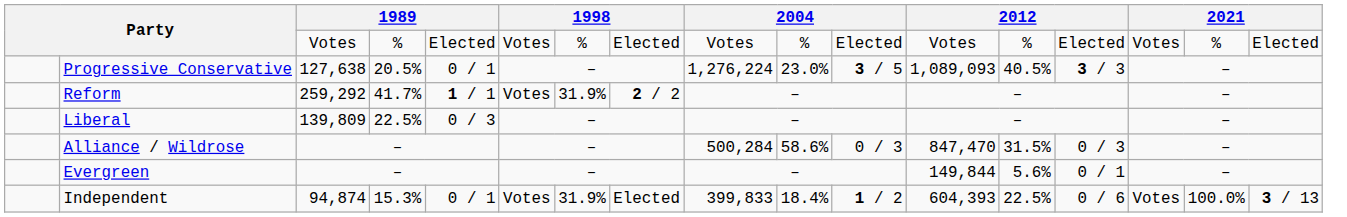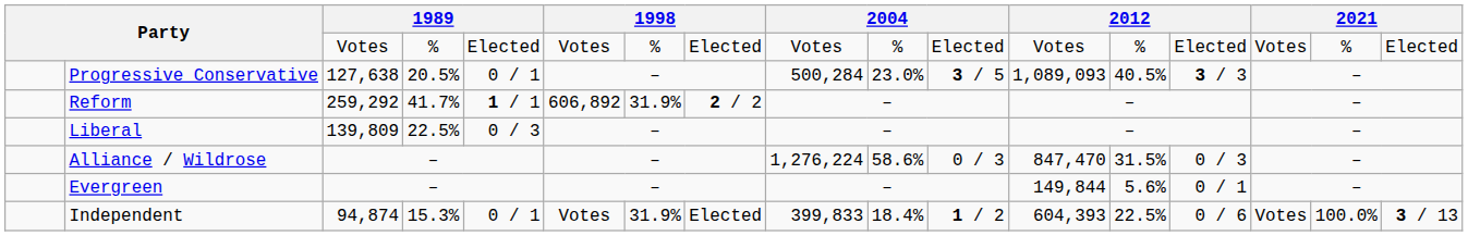Progressive Conservative | column 9: 1,276,224 -> 500,284
Reform | column 6: Votes -> 606,892
Alliance / Wildrose | column 9: 500,284 -> 1,276,224
